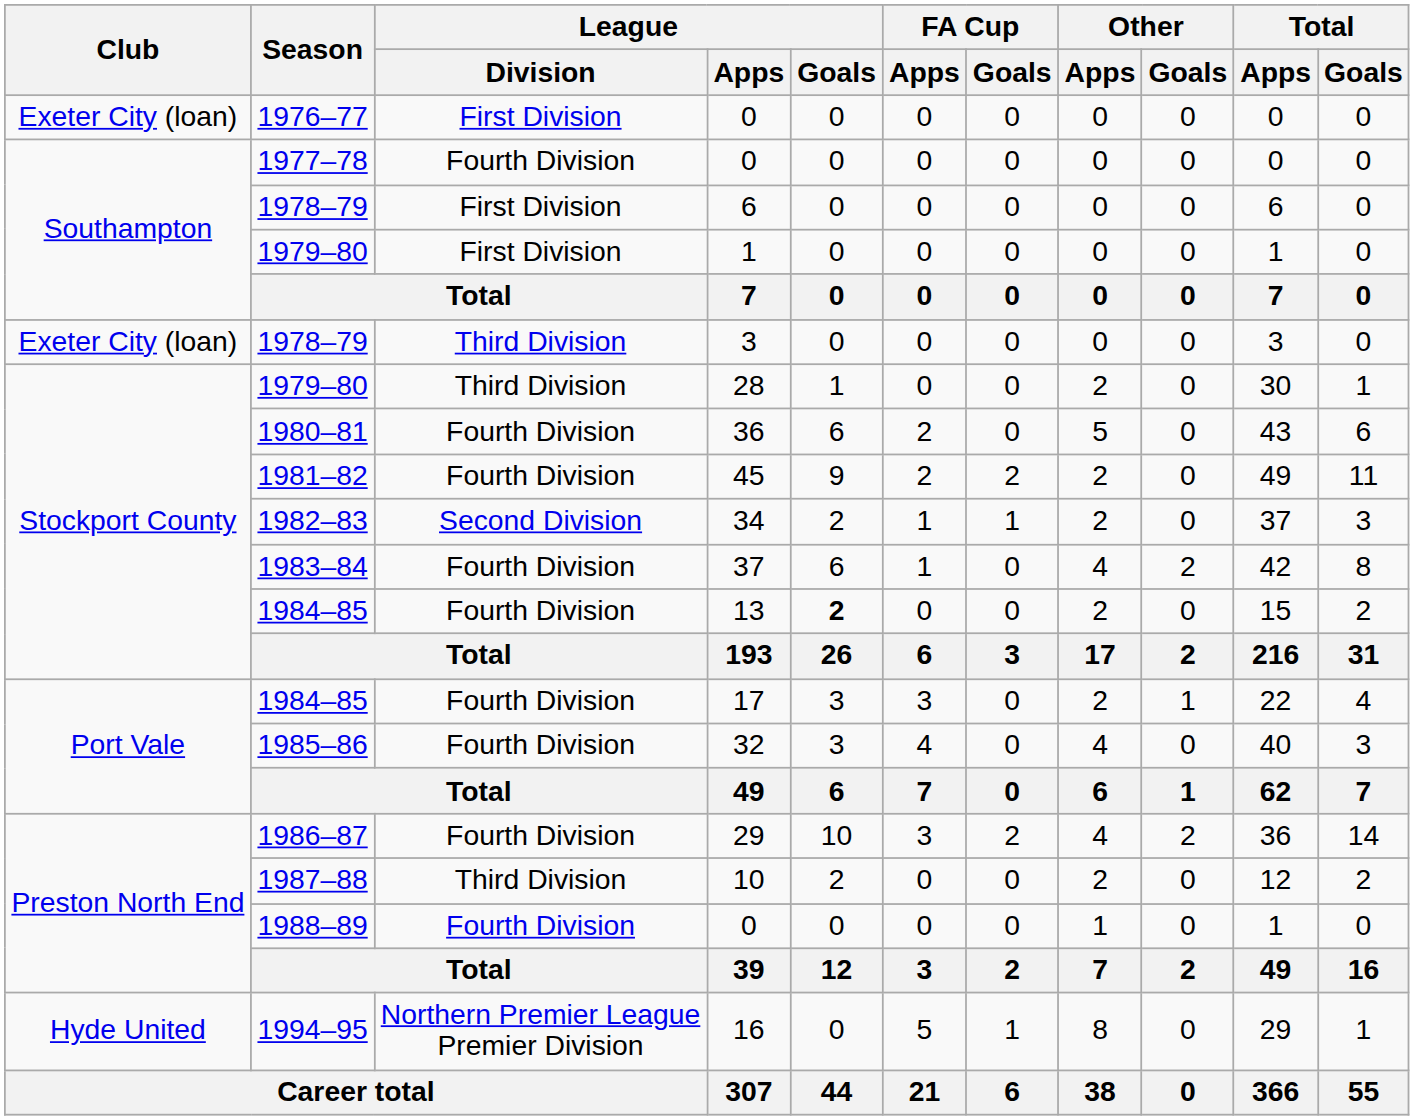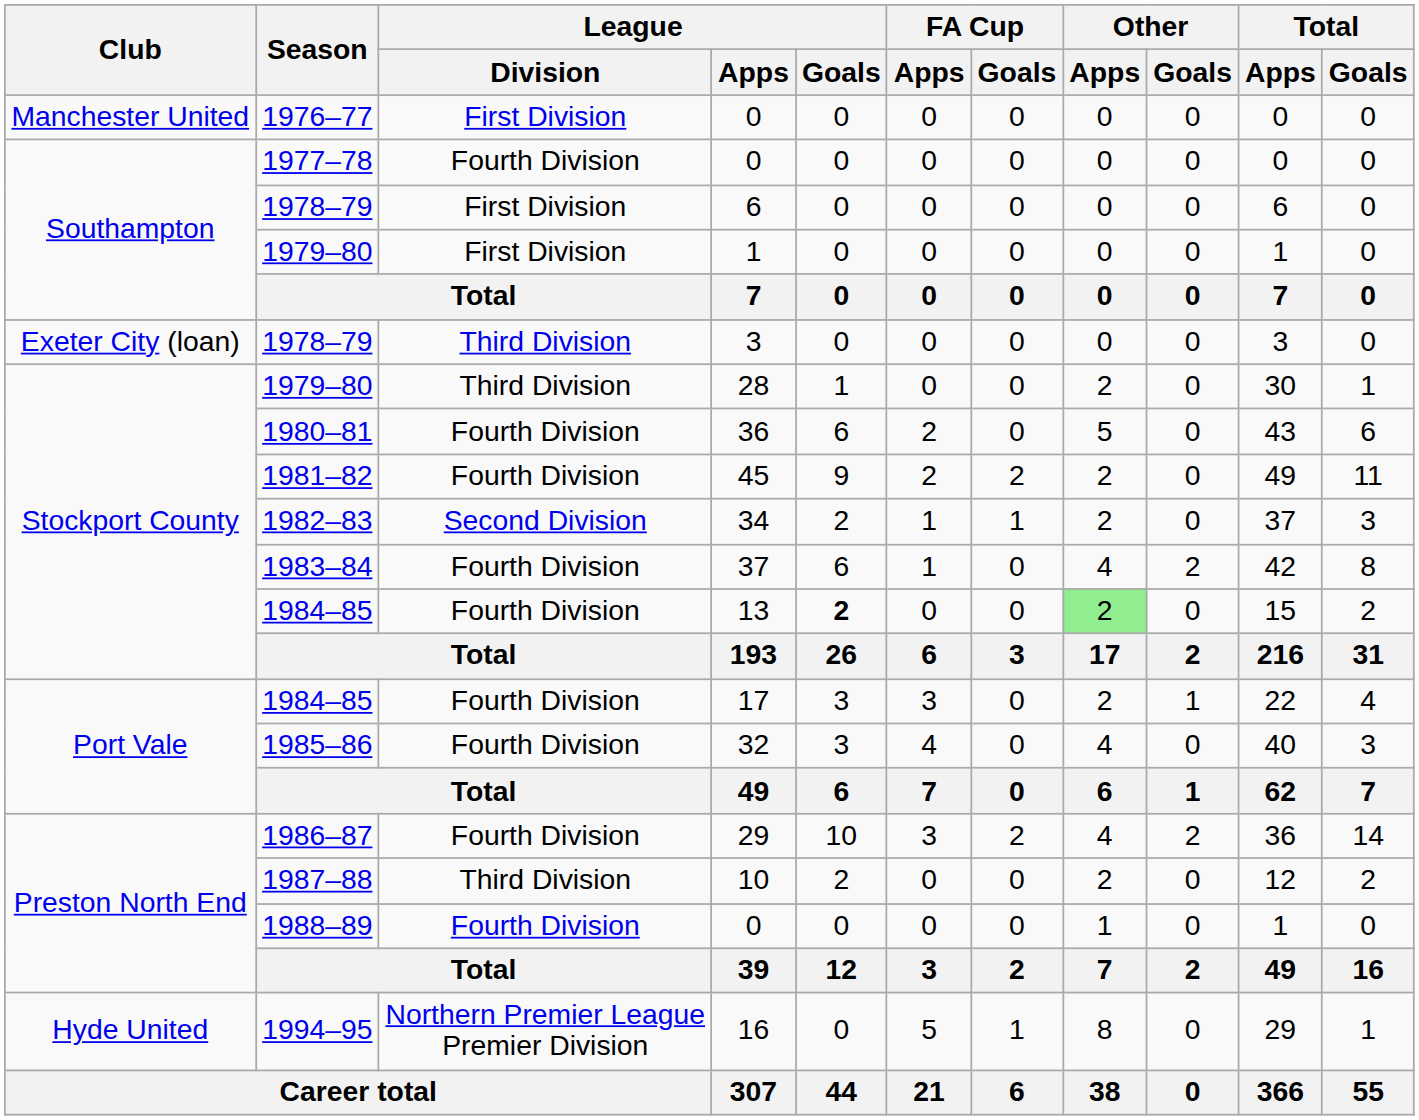1976–77 / 0 | Club: Exeter City (loan) -> Manchester United
13 | Other / Apps: no background -> lightgreen background
